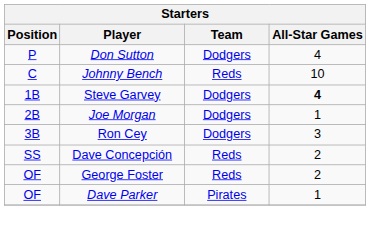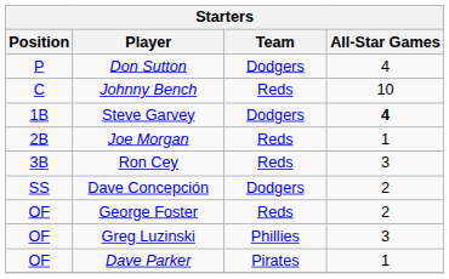Joe Morgan | Team: Dodgers -> Reds
Ron Cey | Team: Dodgers -> Reds
Dave Concepción | Team: Reds -> Dodgers
+ row: OF | Greg Luzinski | Phillies | 3
